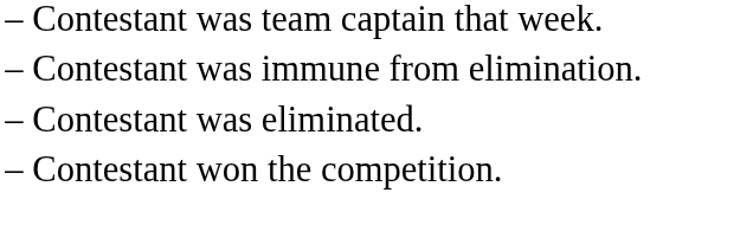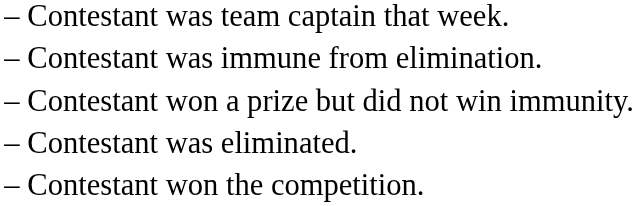+ row: – | Contestant won a prize but did not win immunity.
